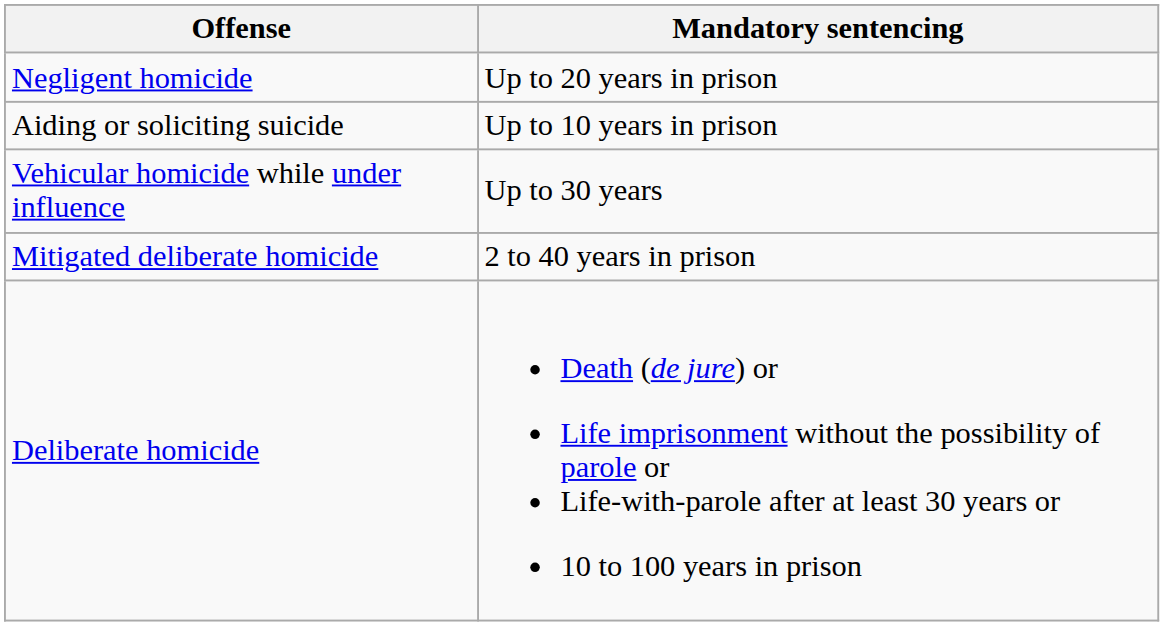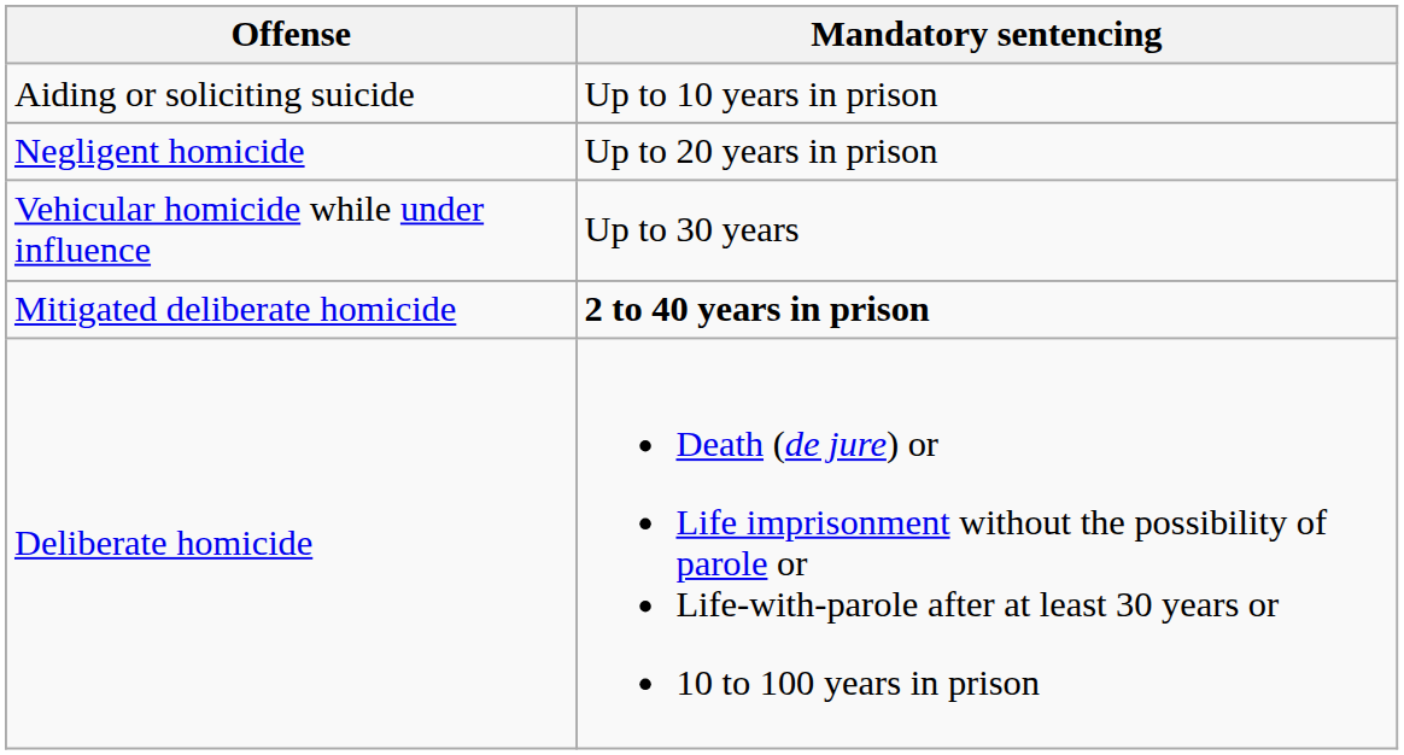rows swapped: Aiding or soliciting suicide <-> Negligent homicide
Mitigated deliberate homicide | Mandatory sentencing: normal -> bold
